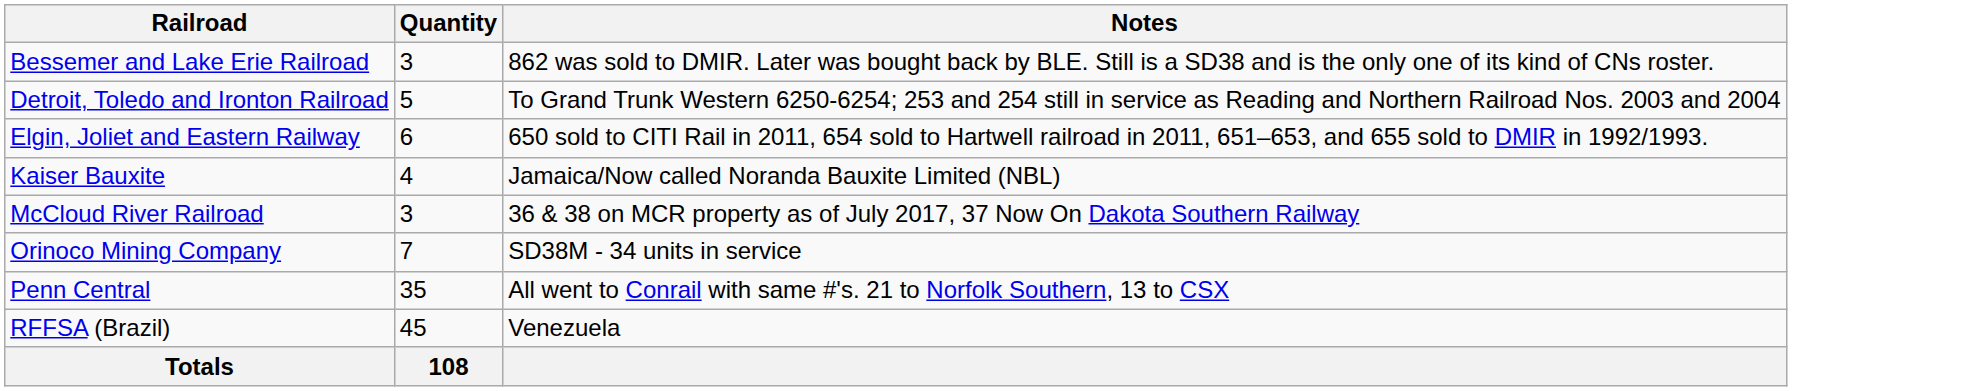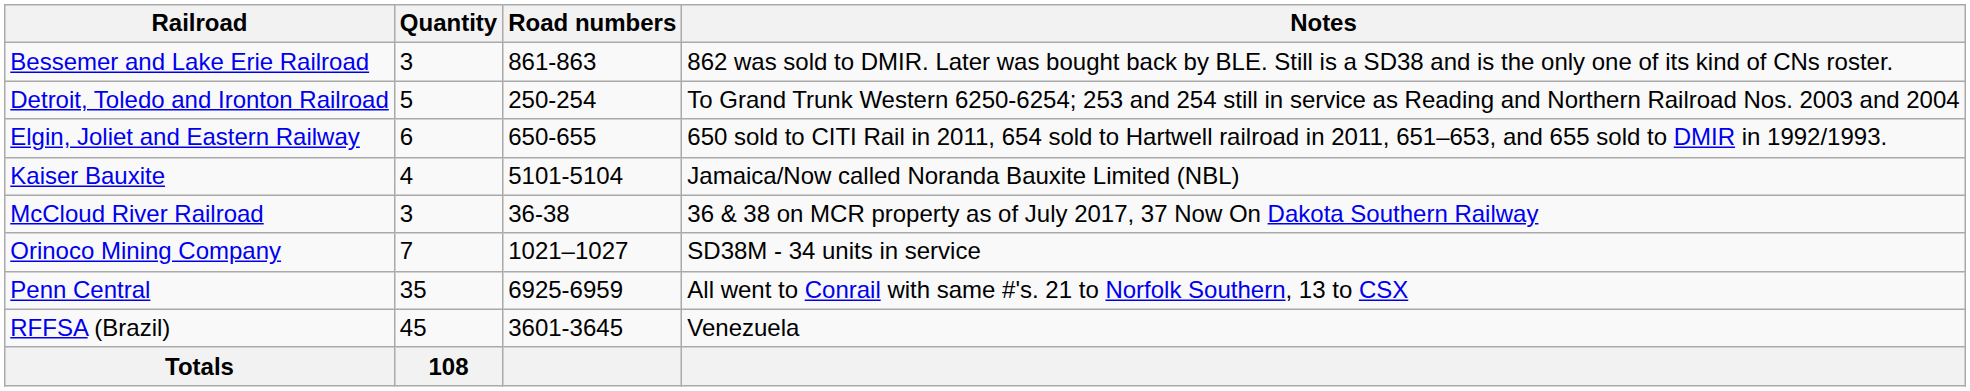+ column: Road numbers | 861-863 | 250-254 | 650-655 | 5101-5104 | 36-38 | 1021–1027 | 6925-6959 | 3601-3645
